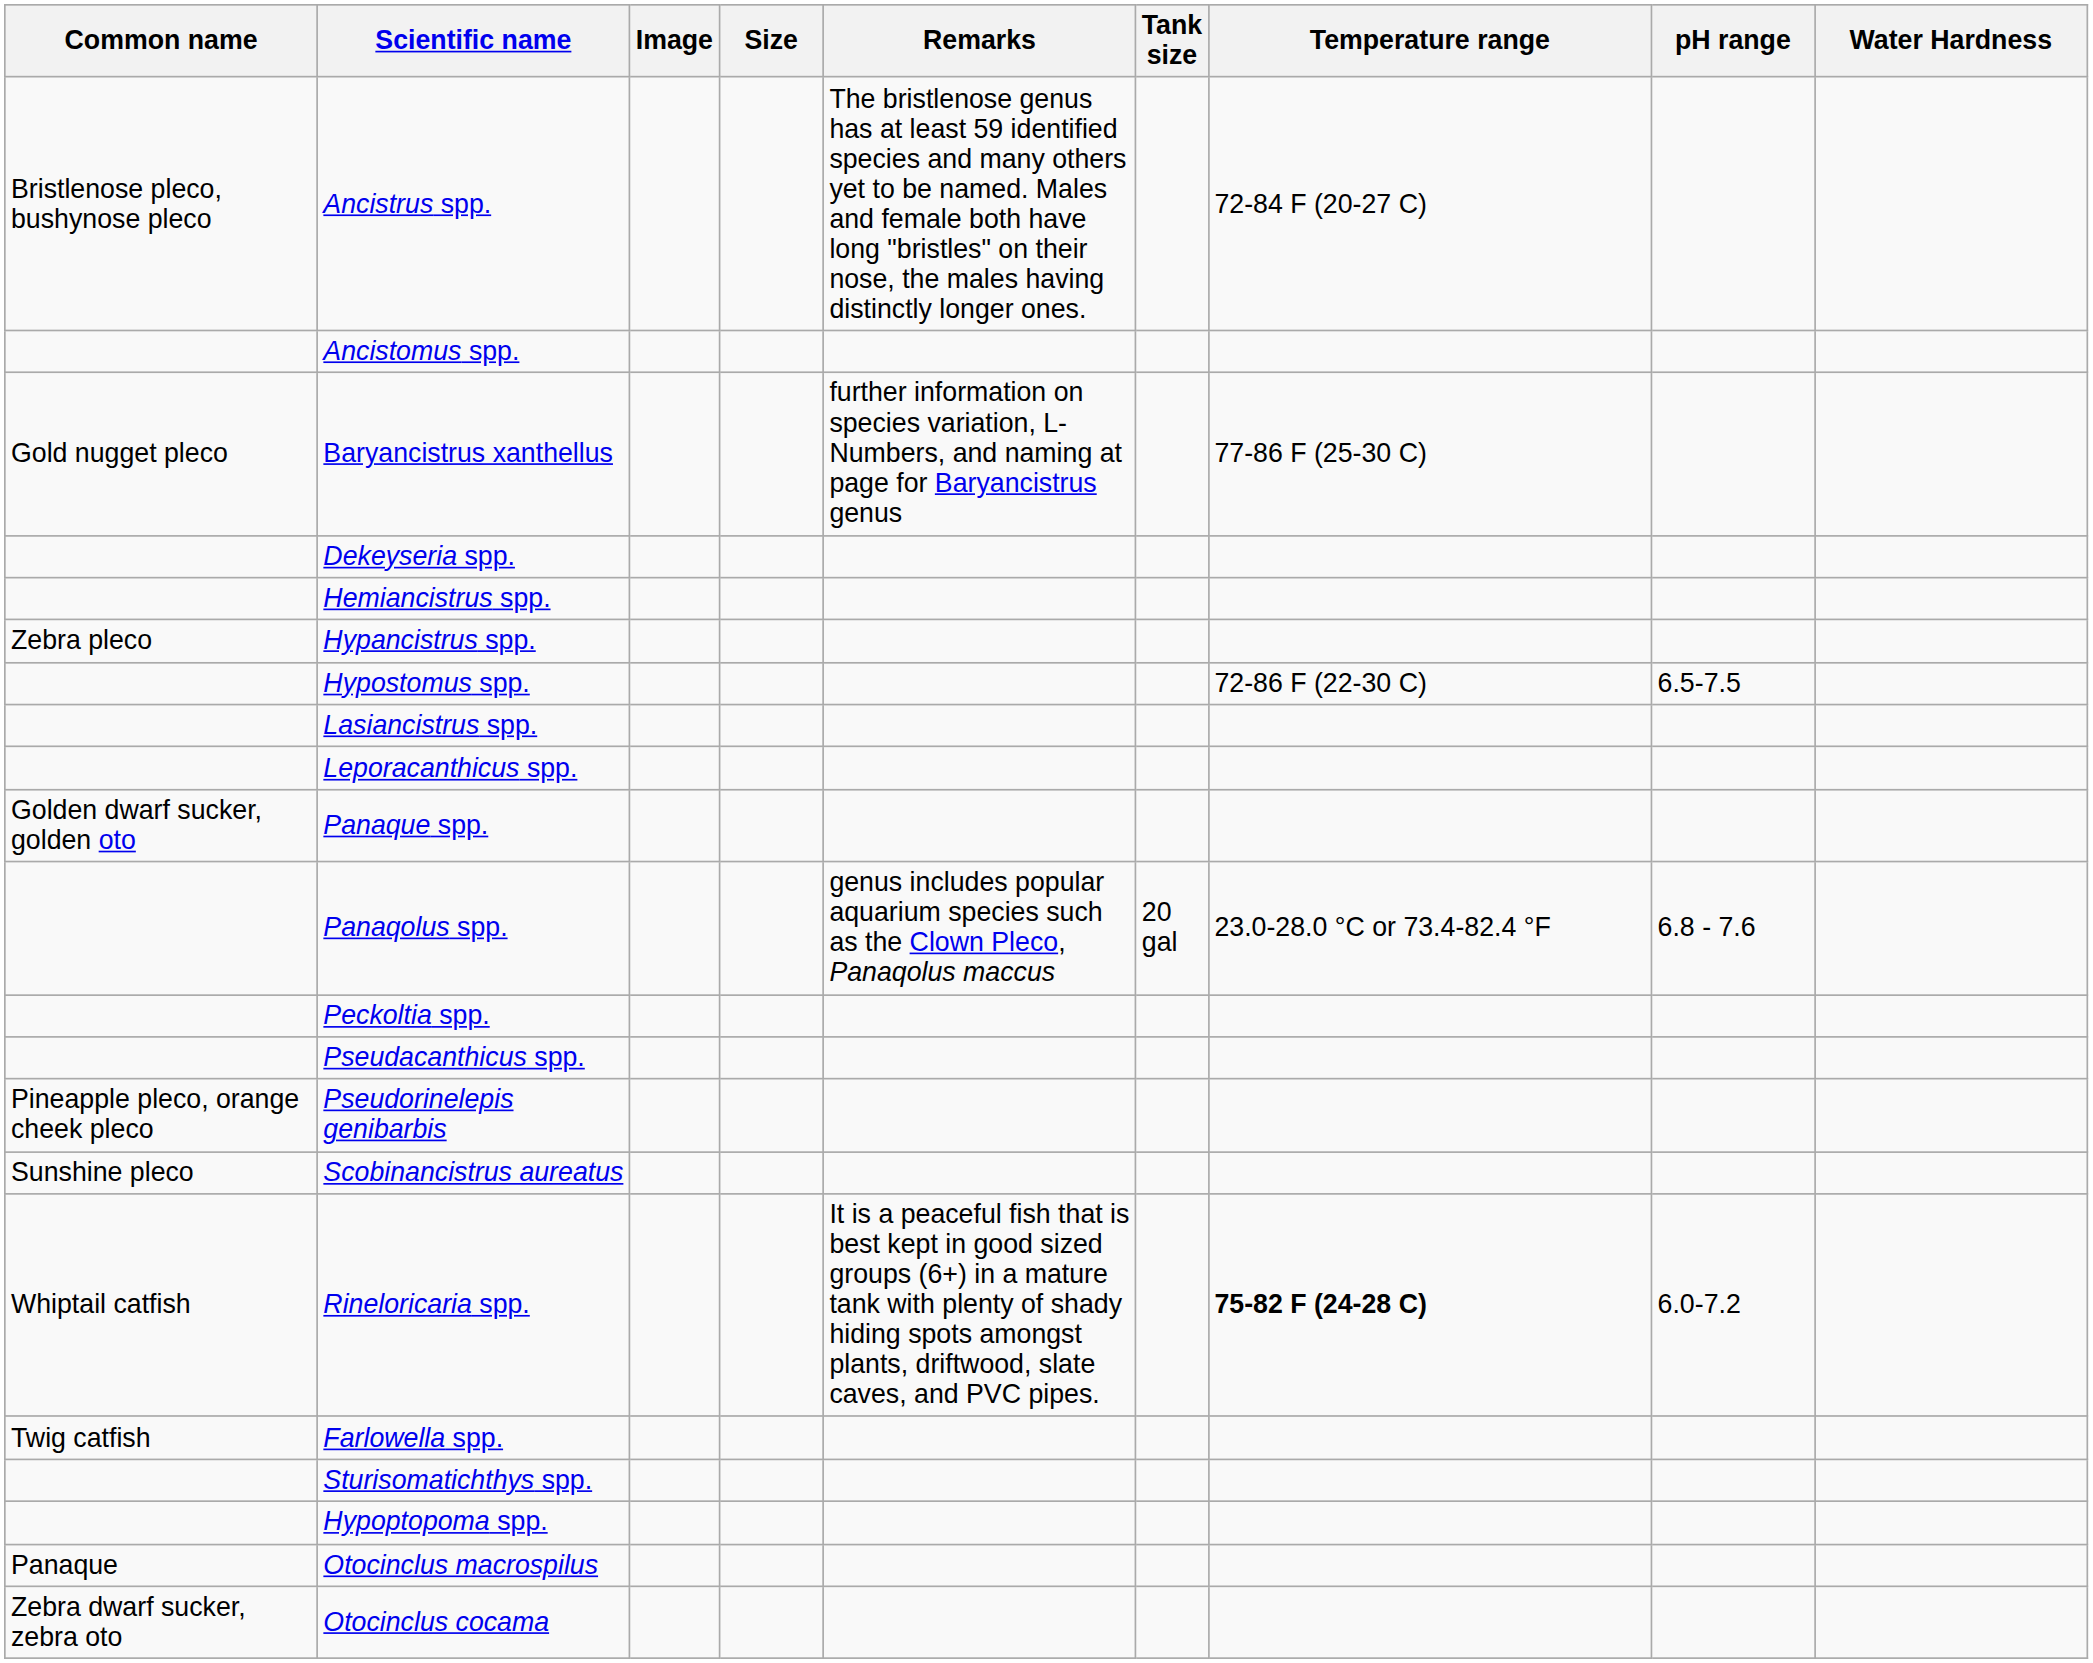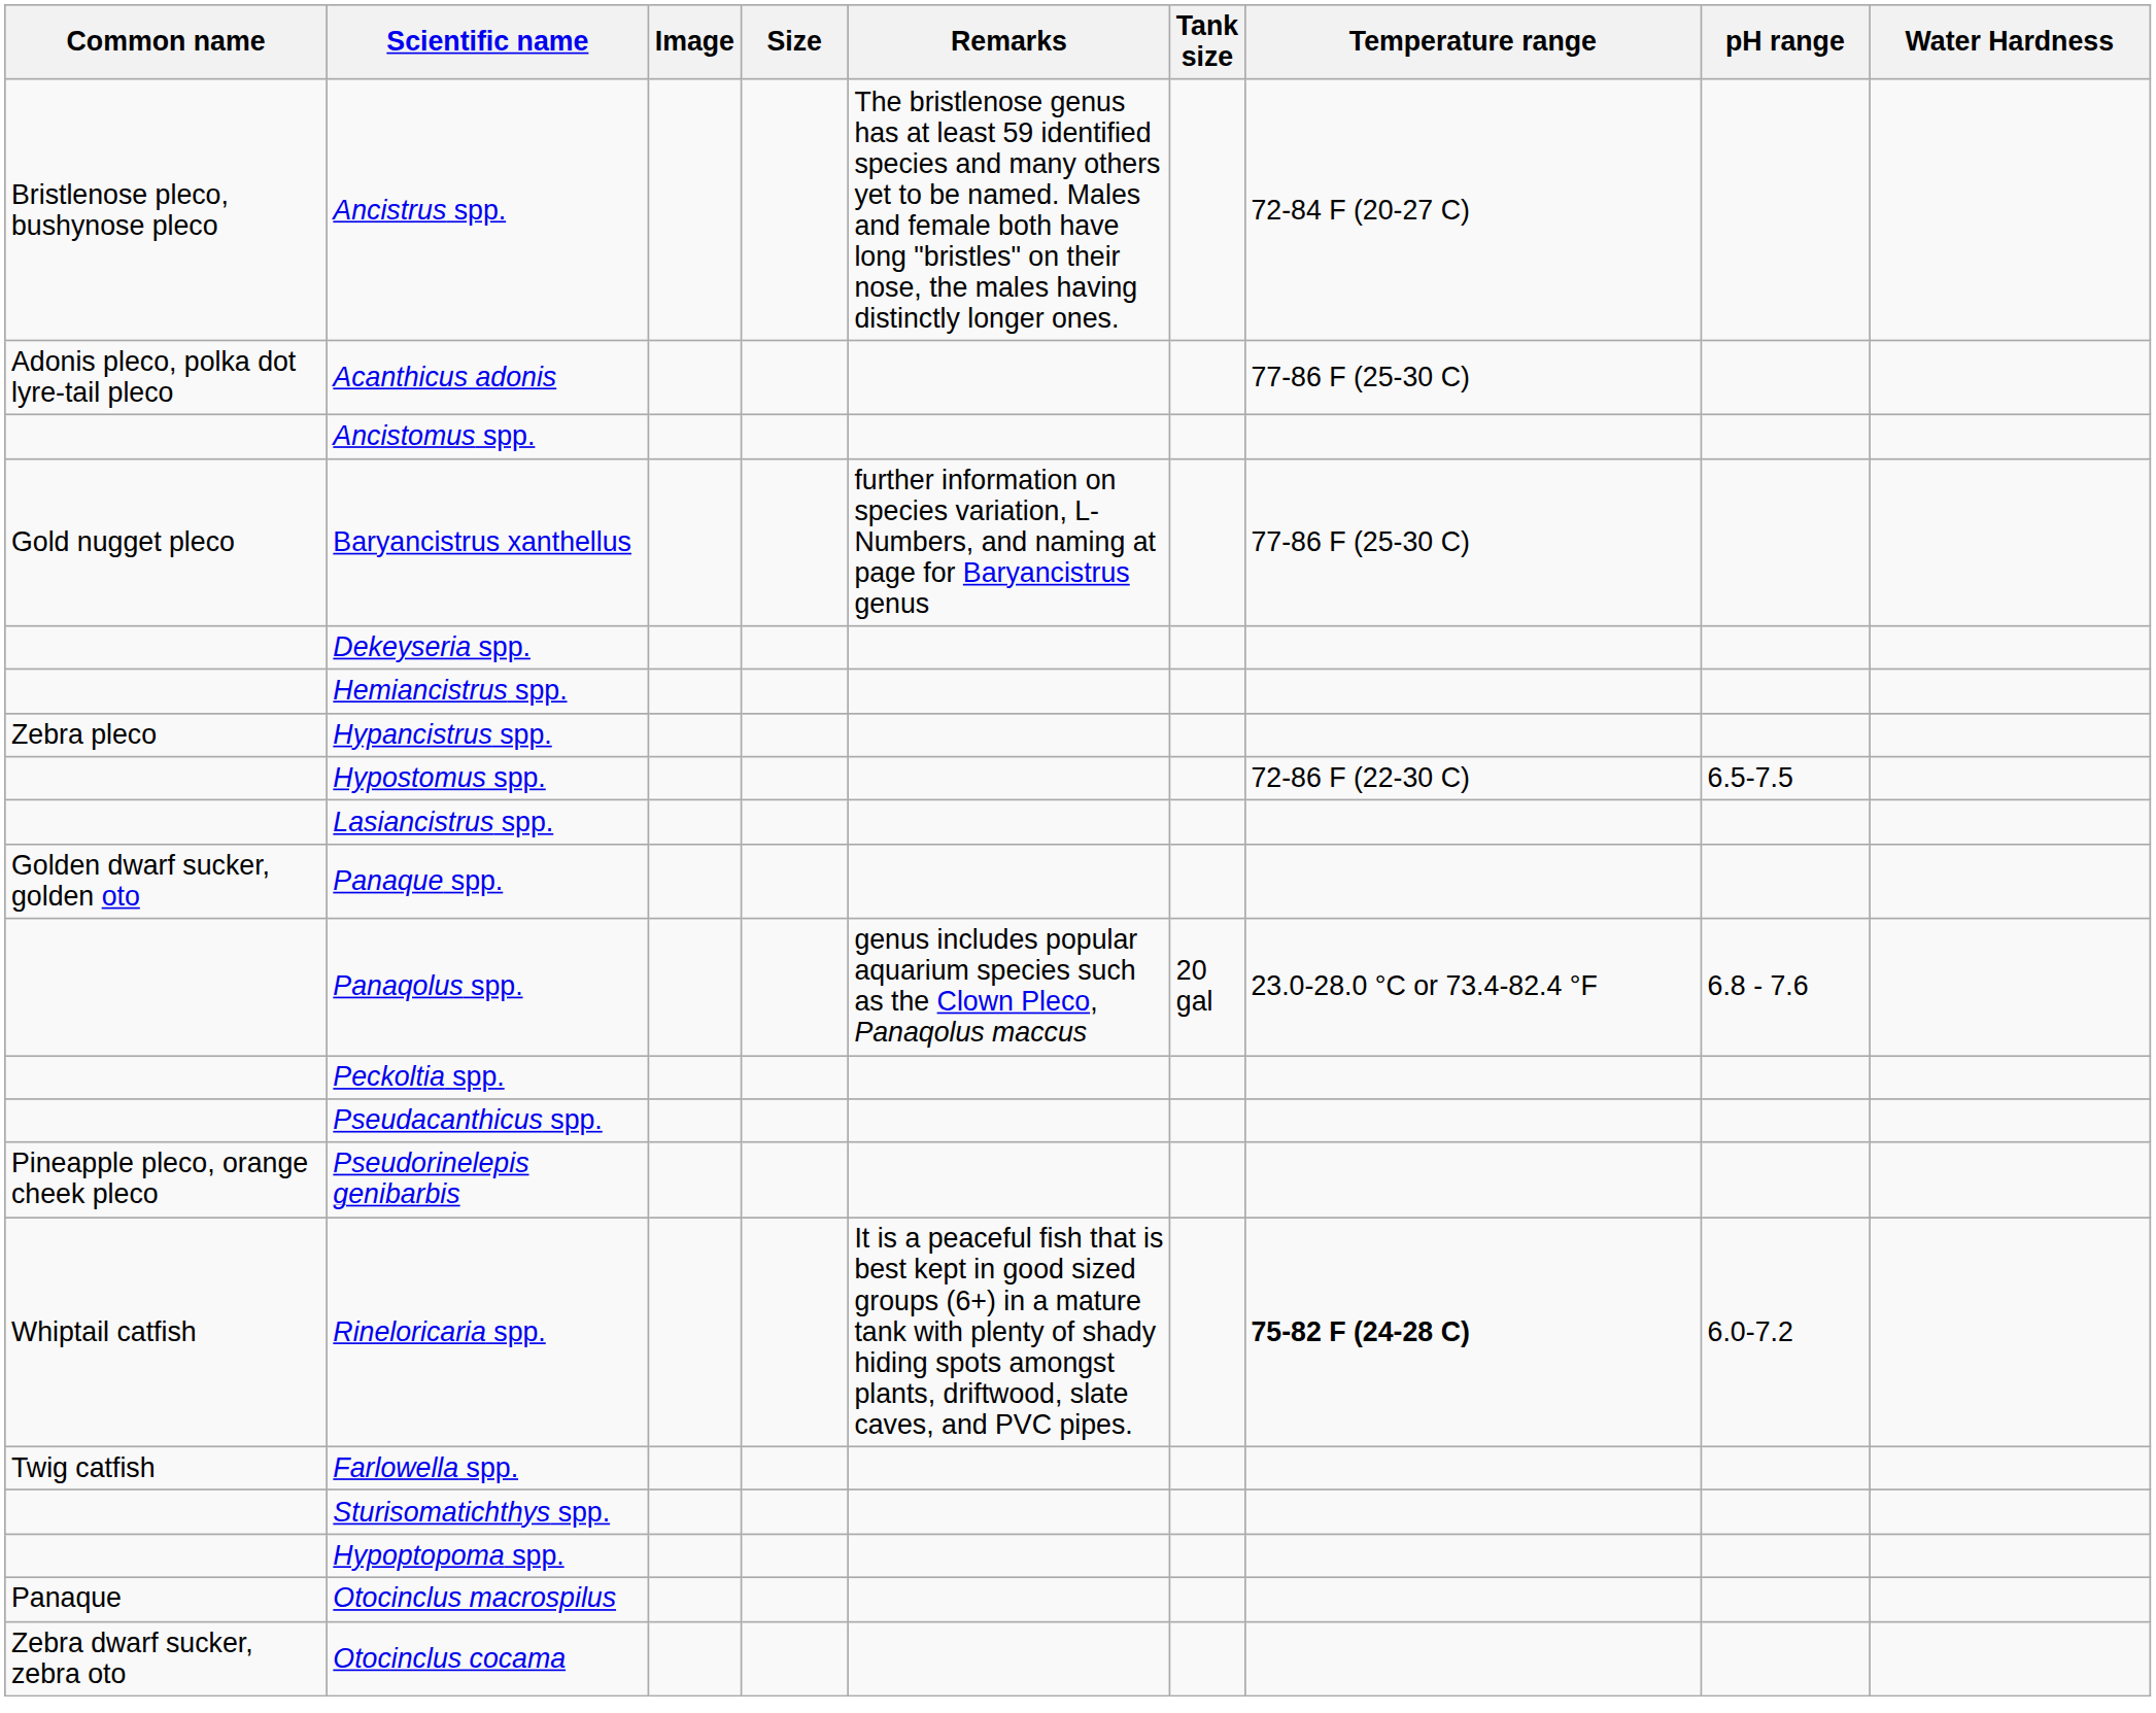+ row: Adonis pleco, polka dot lyre-tail pleco | Acanthicus adonis | 77-86 F (25-30 C)
- row: Leporacanthicus spp.
- row: Sunshine pleco | Scobinancistrus aureatus
